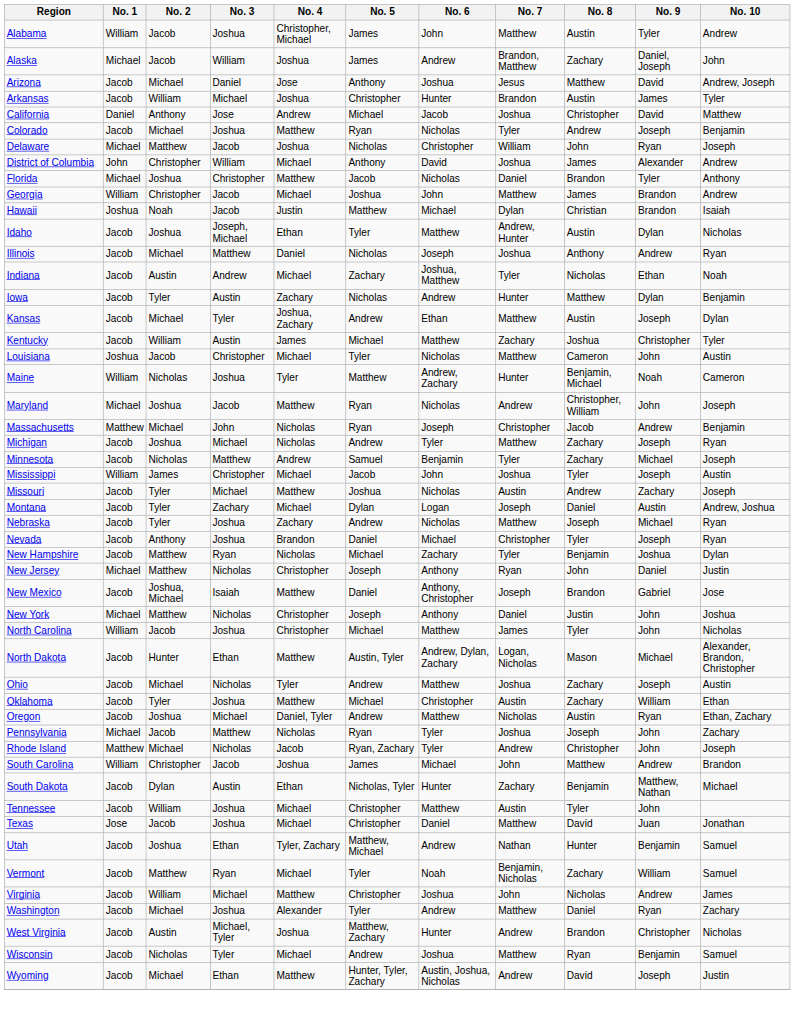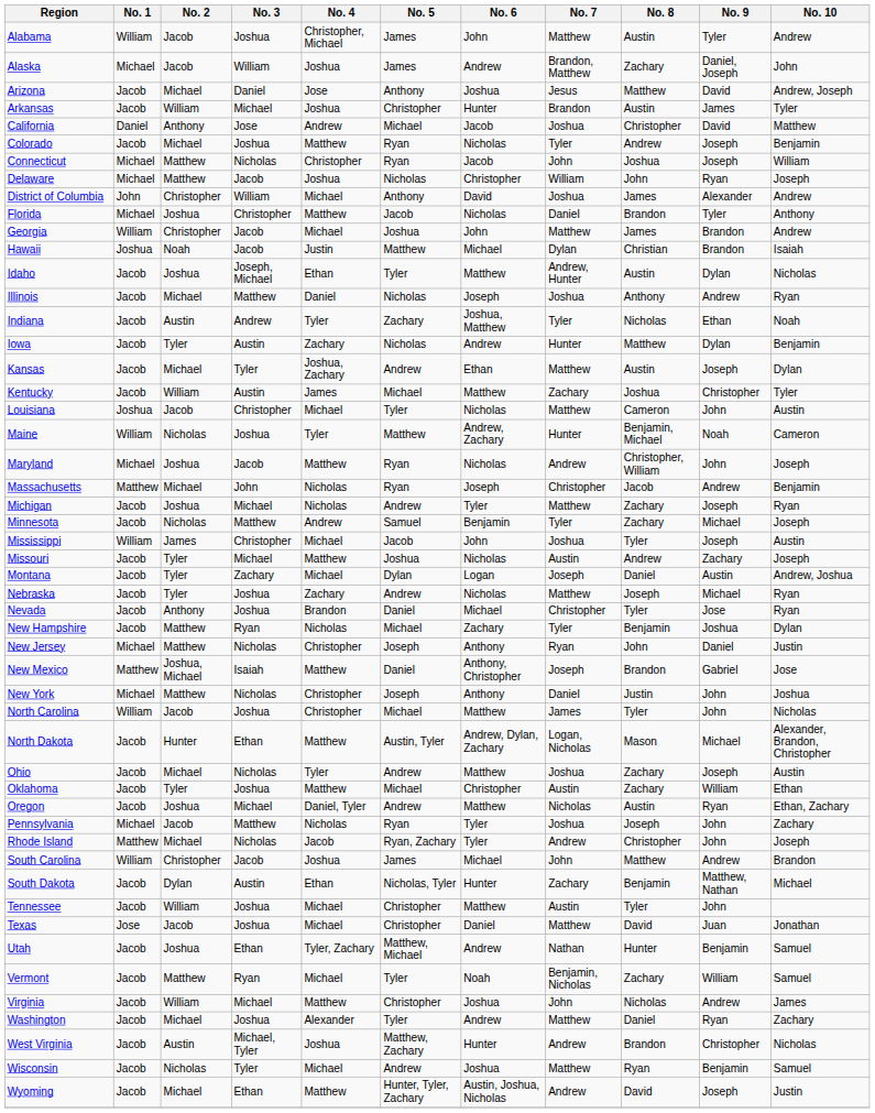+ row: Connecticut | Michael | Matthew | Nicholas | Christopher | Ryan | Jacob | John | Joshua | Joseph | William
Indiana | No. 4: Michael -> Tyler
Nevada | No. 9: Joseph -> Jose
New Mexico | No. 1: Jacob -> Matthew
